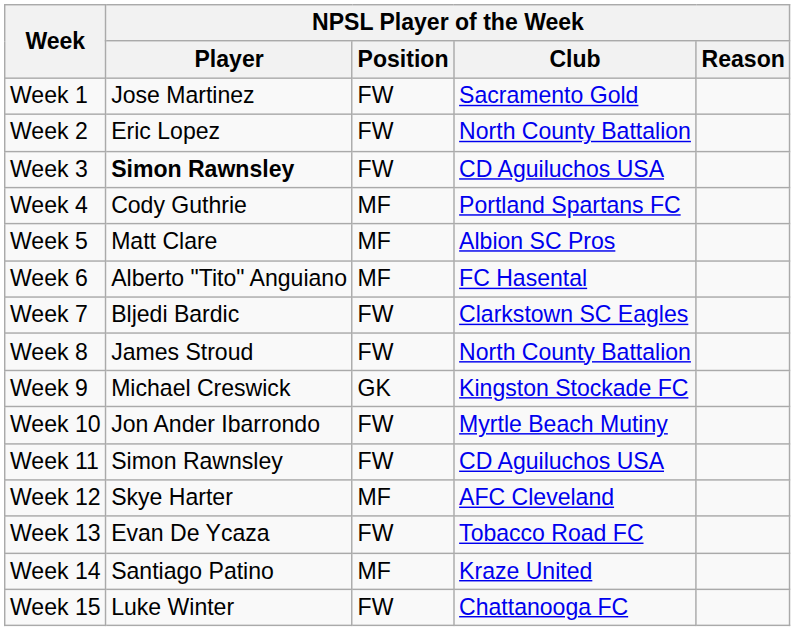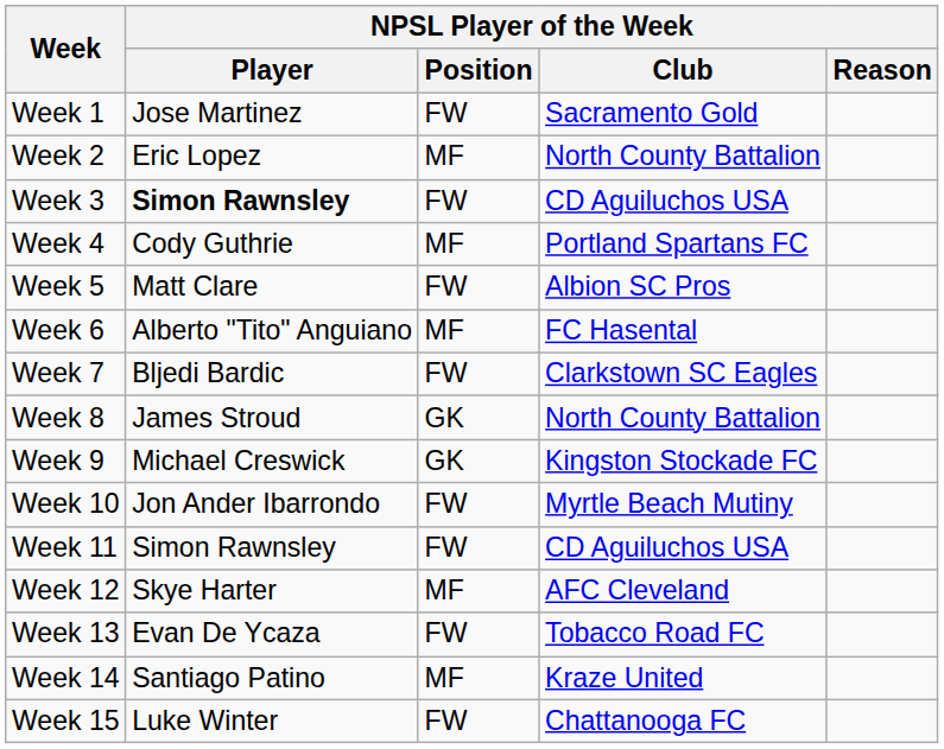Week 2 | NPSL Player of the Week / Position: FW -> MF
Week 5 | NPSL Player of the Week / Position: MF -> FW
Week 8 | NPSL Player of the Week / Position: FW -> GK
